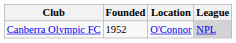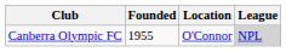Canberra Olympic FC | Founded: 1952 -> 1955
